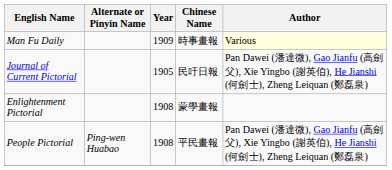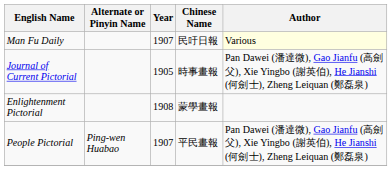Man Fu Daily | Year: 1909 -> 1907
Man Fu Daily | Chinese Name: 時事畫報 -> 民吁日報
Journal of Current Pictorial | Chinese Name: 民吁日報 -> 時事畫報
People Pictorial | Year: 1908 -> 1907
